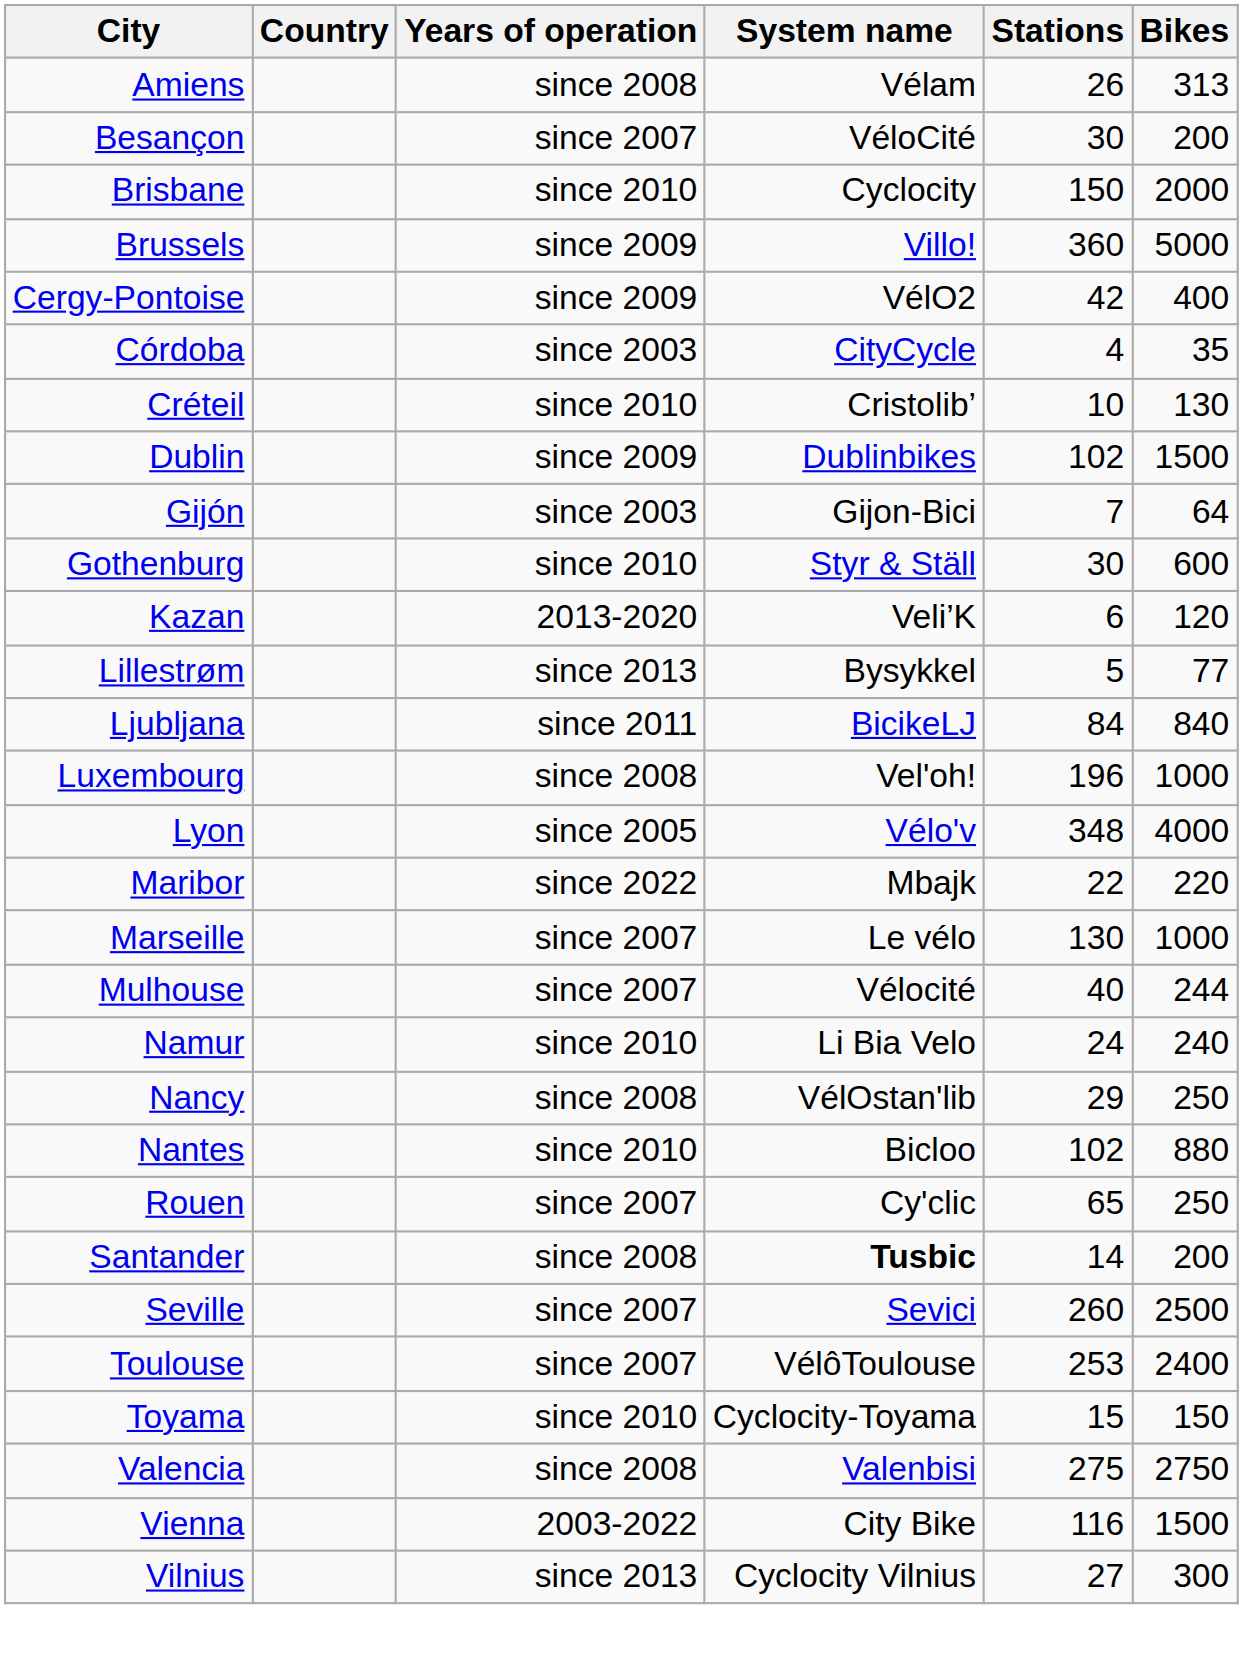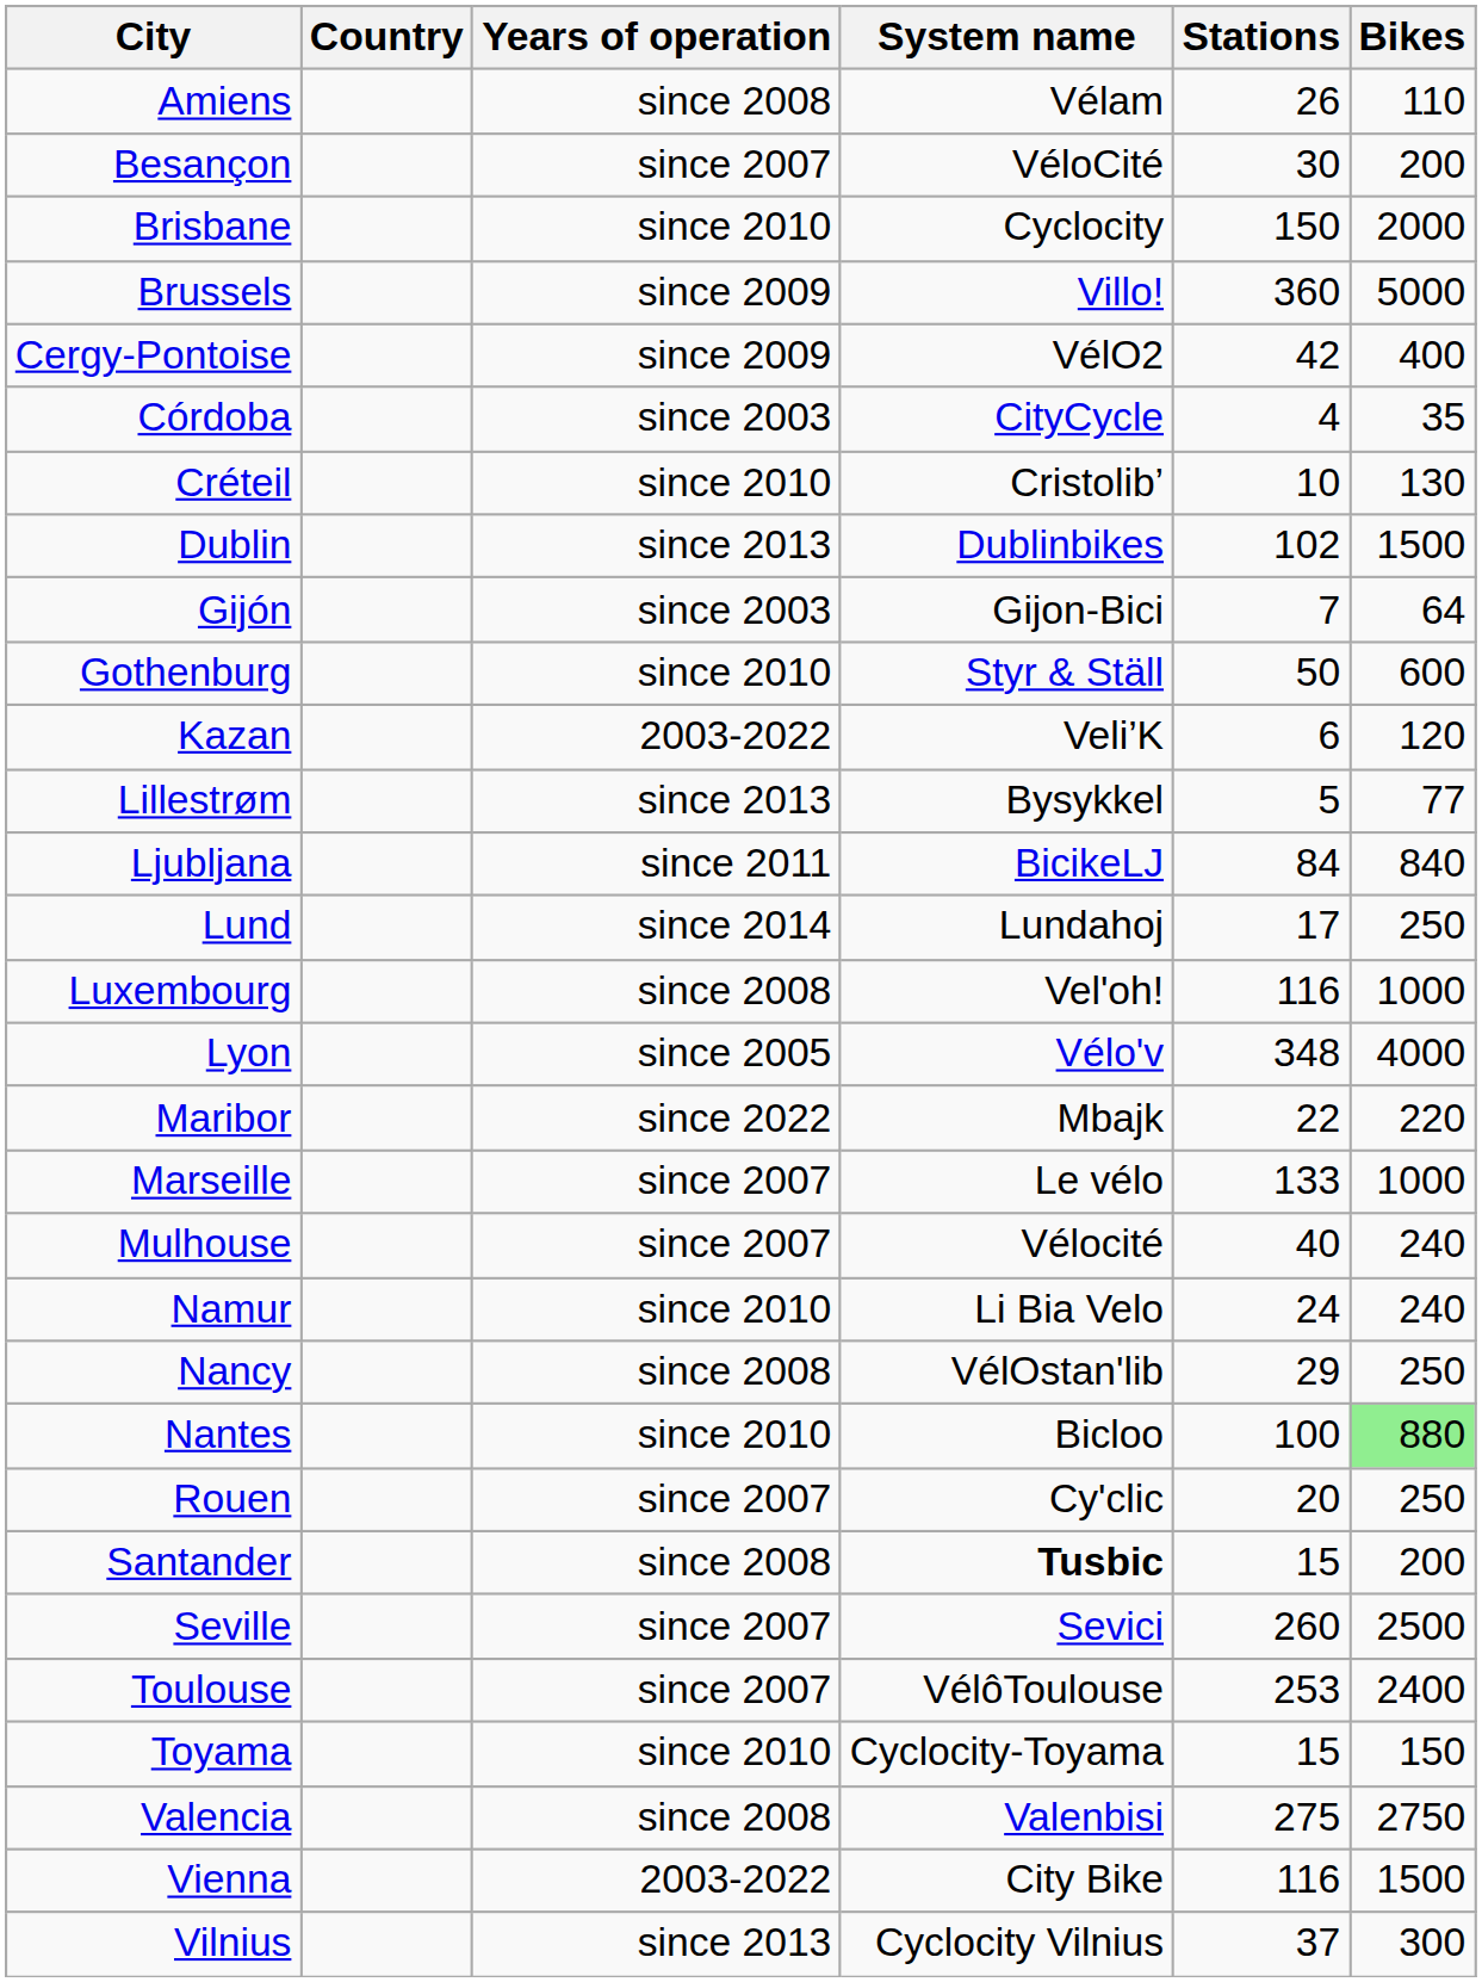Amiens | Bikes: 313 -> 110
Dublin | Years of operation: since 2009 -> since 2013
Gothenburg | Stations: 30 -> 50
Kazan | Years of operation: 2013-2020 -> 2003-2022
+ row: Lund | since 2014 | Lundahoj | 17 | 250
Luxembourg | Stations: 196 -> 116
Marseille | Stations: 130 -> 133
Mulhouse | Bikes: 244 -> 240
Nantes | Stations: 102 -> 100
Nantes | Bikes: no background -> lightgreen background
Rouen | Stations: 65 -> 20
Santander | Stations: 14 -> 15
Vilnius | Stations: 27 -> 37
